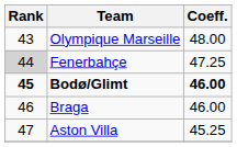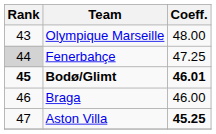Bodø/Glimt | Coeff.: 46.00 -> 46.01
Aston Villa | Coeff.: normal -> bold
